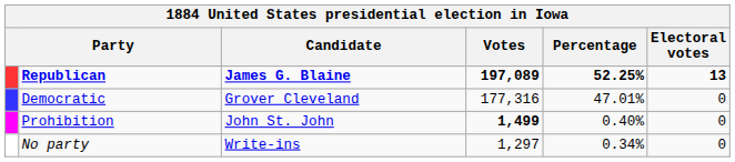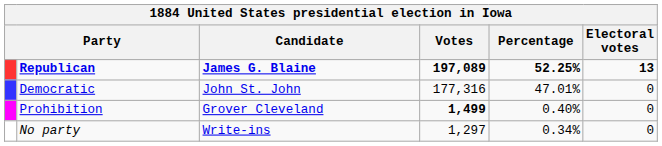Democratic | Candidate: Grover Cleveland -> John St. John
Prohibition | Candidate: John St. John -> Grover Cleveland
